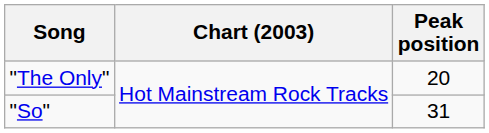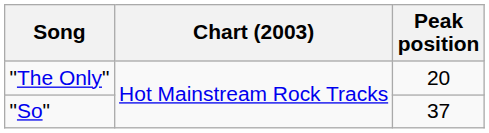"So" | Peak position: 31 -> 37
